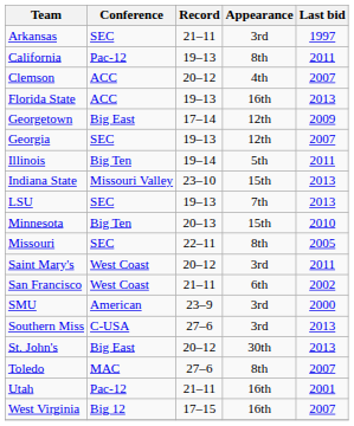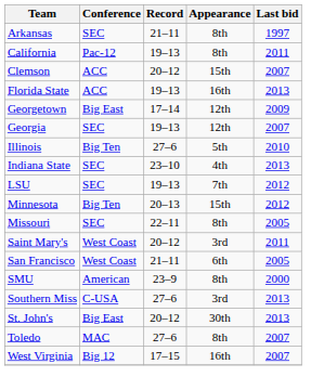Arkansas | Appearance: 3rd -> 8th
Clemson | Appearance: 4th -> 15th
Illinois | Record: 19–14 -> 27–6
Illinois | Last bid: 2011 -> 2010
Indiana State | Conference: Missouri Valley -> SEC
Indiana State | Appearance: 15th -> 4th
LSU | Last bid: 2013 -> 2012
Minnesota | Last bid: 2010 -> 2012
San Francisco | Last bid: 2002 -> 2005
SMU | Appearance: 3rd -> 8th
- row: Utah | Pac-12 | 21–11 | 16th | 2001
